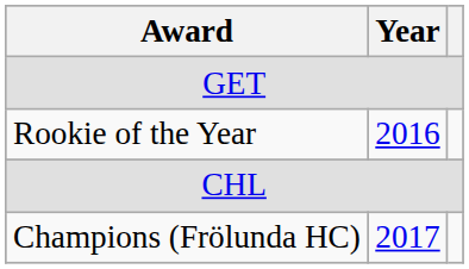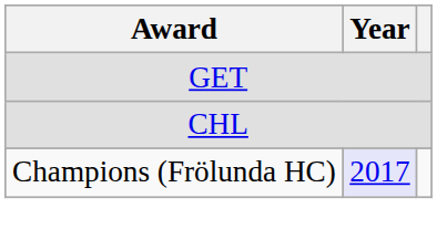- row: Rookie of the Year | 2016
Champions (Frölunda HC) | Year: no background -> lavender background
